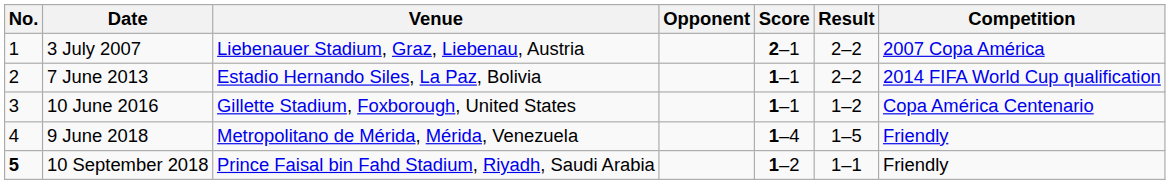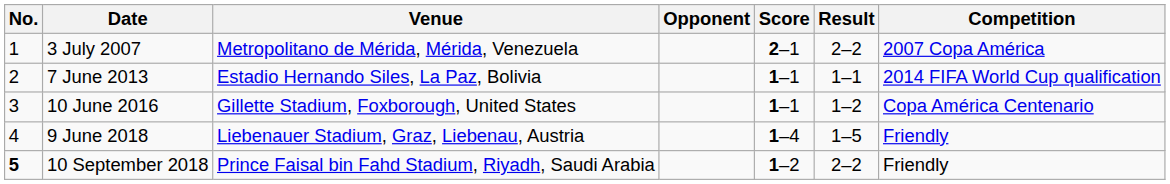3 July 2007 | Venue: Liebenauer Stadium, Graz, Liebenau, Austria -> Metropolitano de Mérida, Mérida, Venezuela
7 June 2013 | Result: 2–2 -> 1–1
9 June 2018 | Venue: Metropolitano de Mérida, Mérida, Venezuela -> Liebenauer Stadium, Graz, Liebenau, Austria
10 September 2018 | Result: 1–1 -> 2–2
